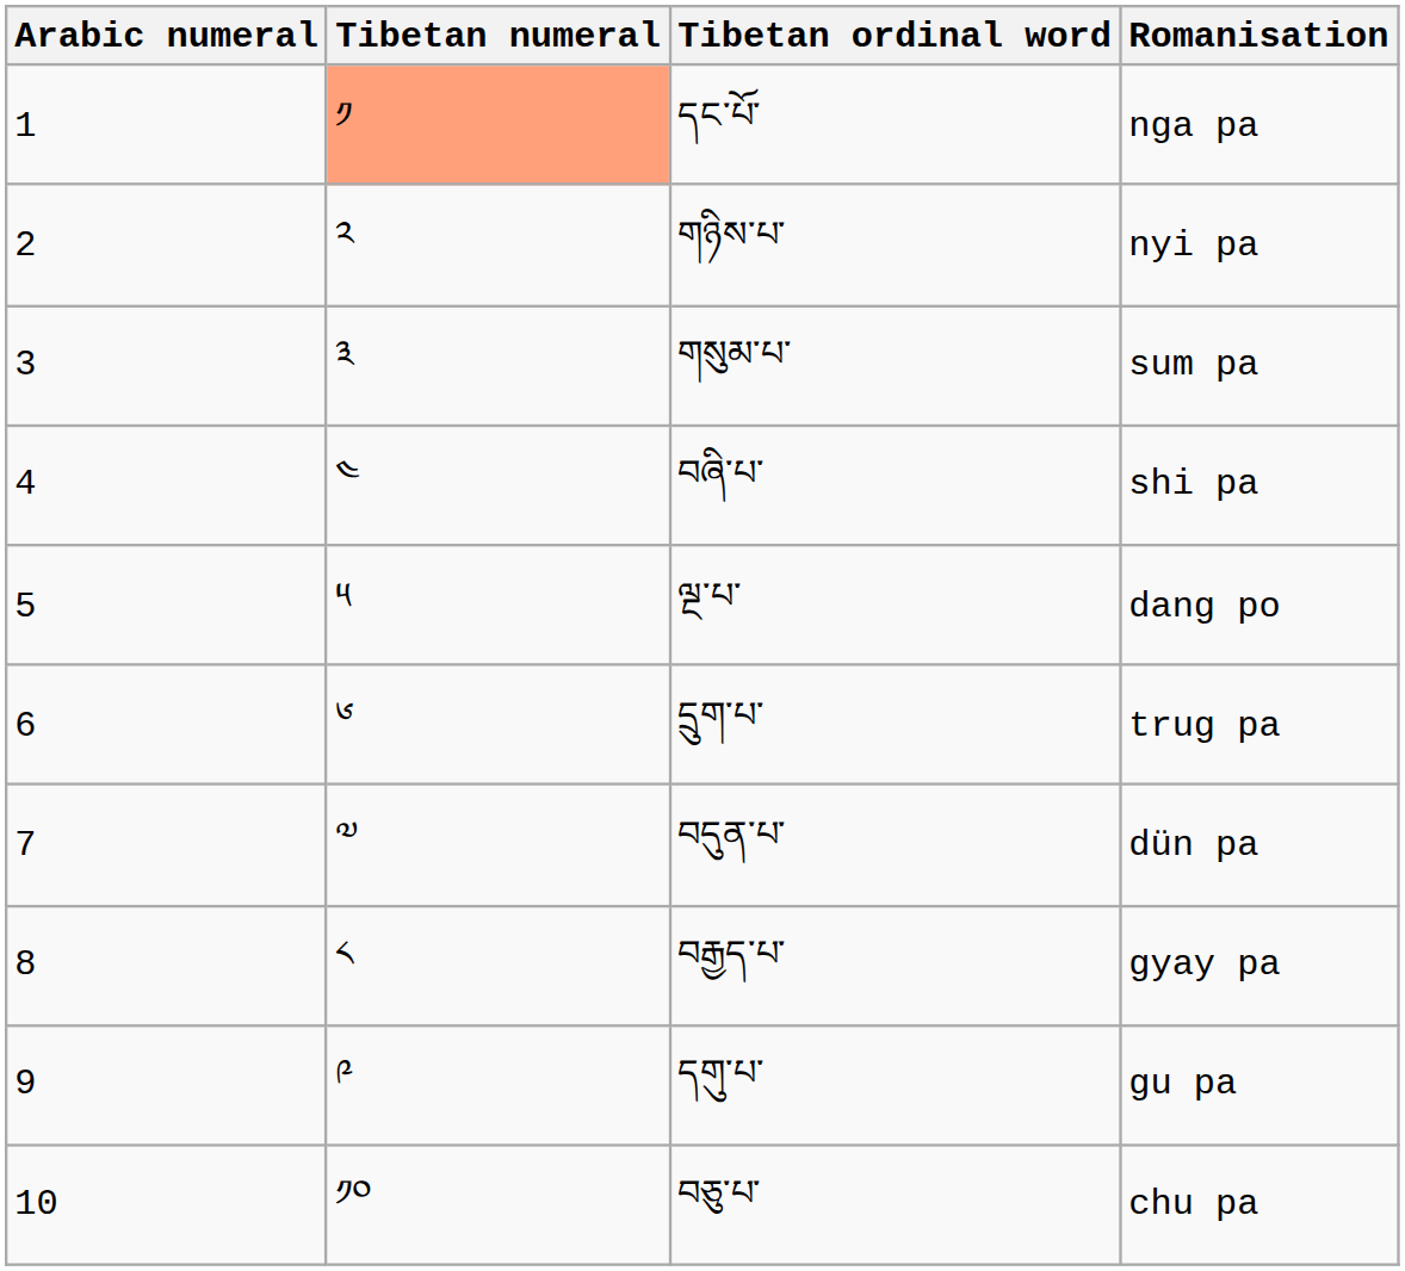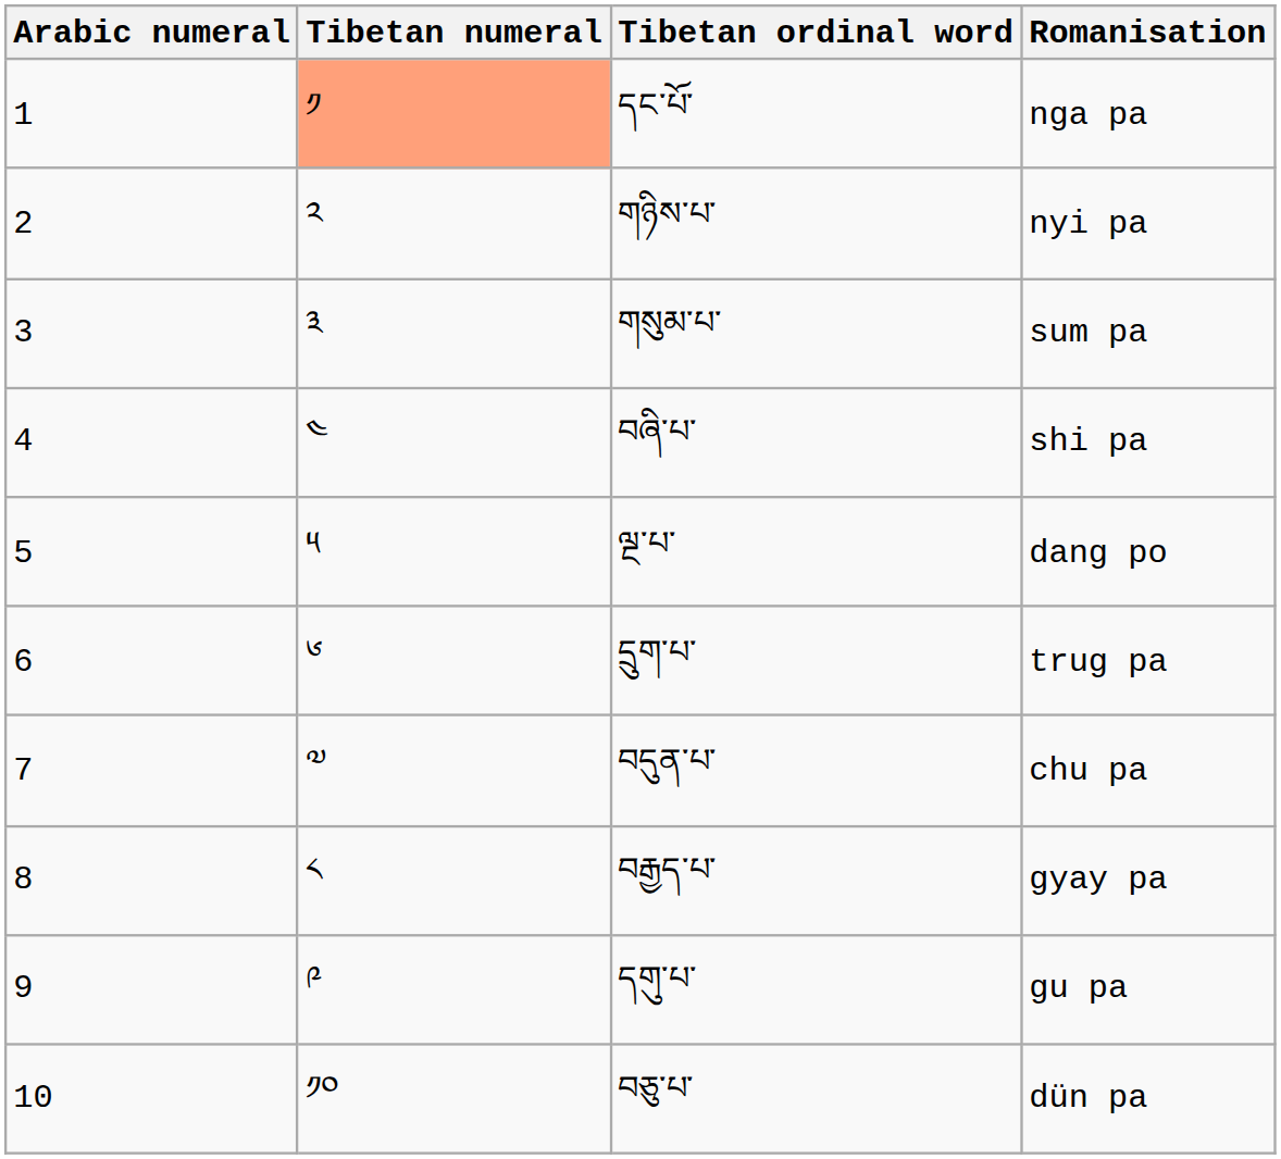བདུན་པ་ | Romanisation: dün pa -> chu pa
བཅུ་པ་ | Romanisation: chu pa -> dün pa
